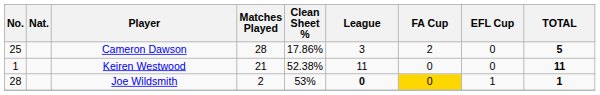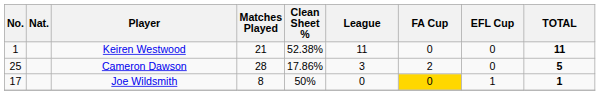rows swapped: Keiren Westwood <-> Cameron Dawson
Joe Wildsmith | No.: 28 -> 17
Joe Wildsmith | Matches Played: 2 -> 8
Joe Wildsmith | Clean Sheet %: 53% -> 50%
Joe Wildsmith | League: bold -> normal
